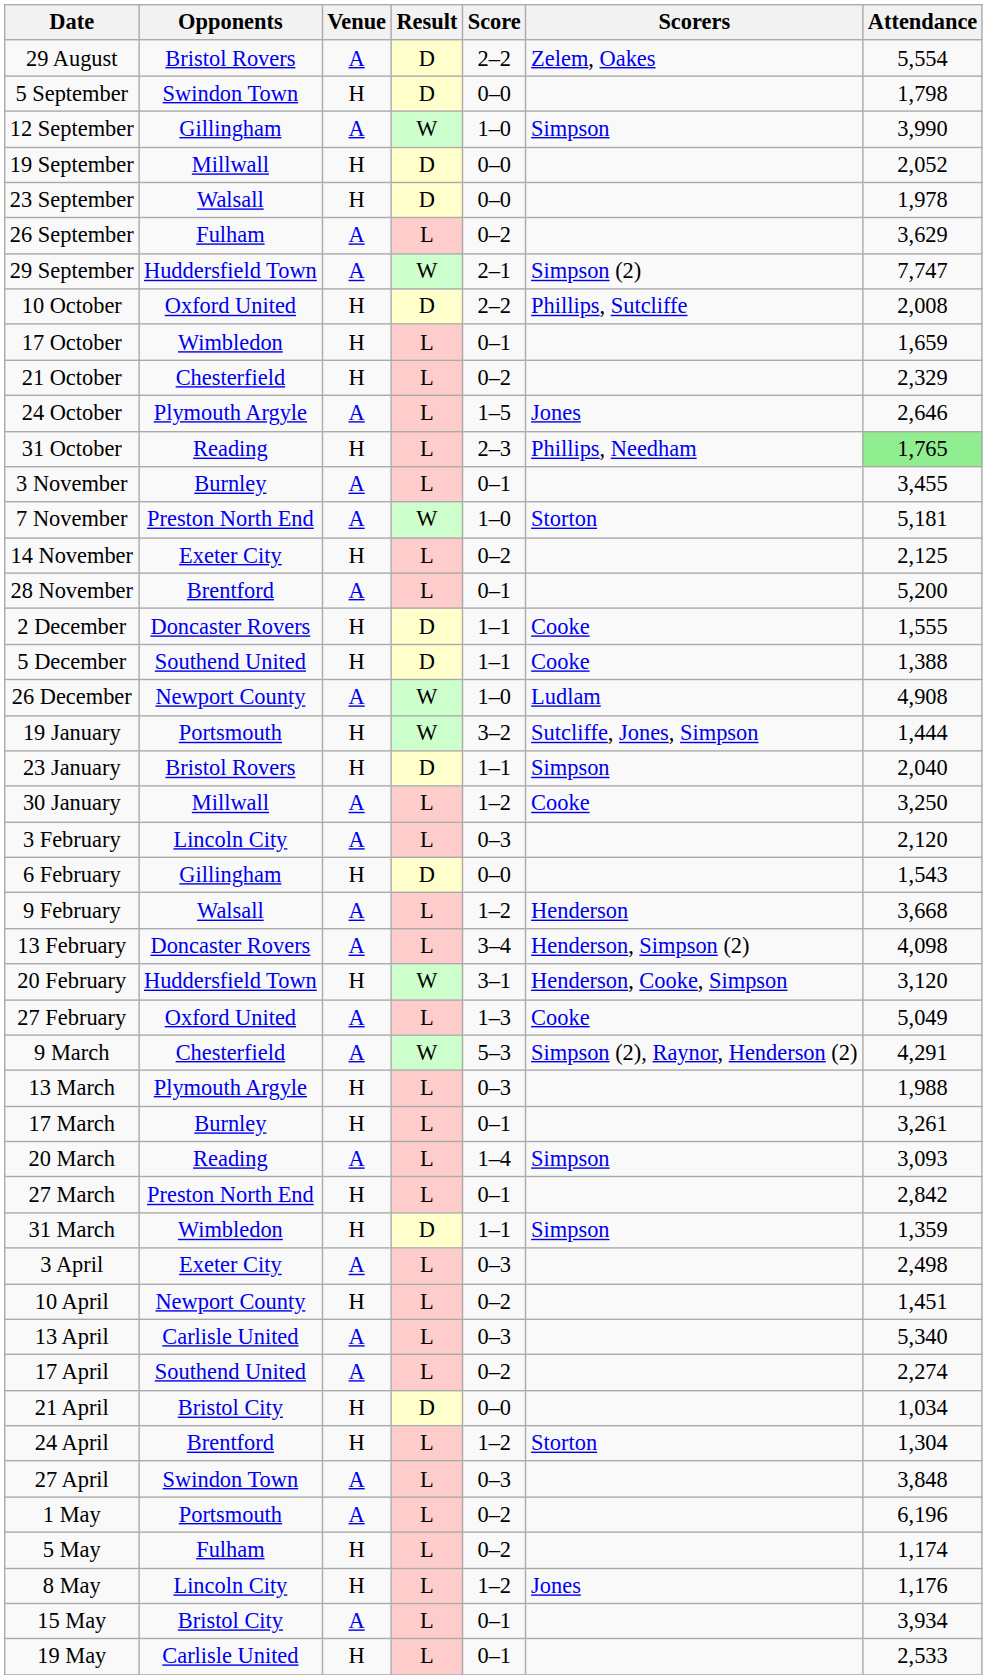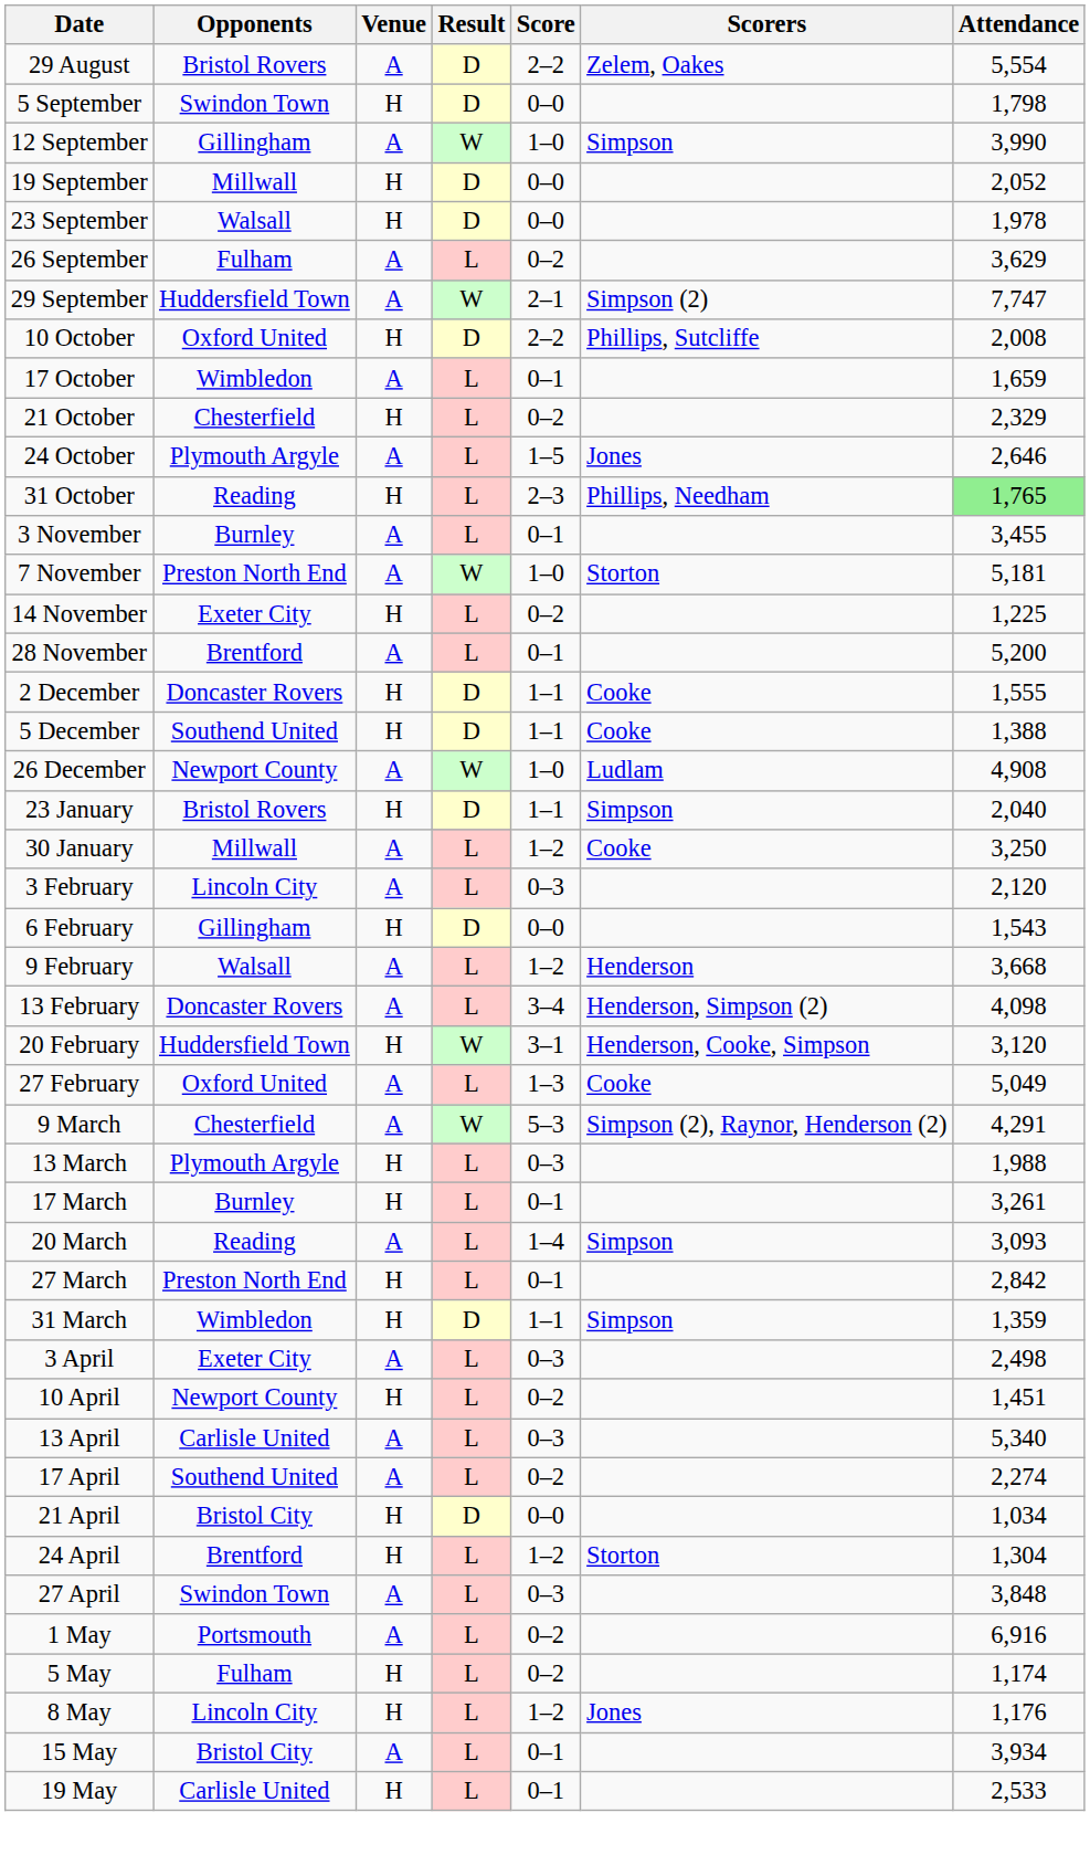17 October | Venue: H -> A
14 November | Attendance: 2,125 -> 1,225
- row: 19 January | Portsmouth | H | W | 3–2 | Sutcliffe, Jones, Simpson | 1,444
1 May | Attendance: 6,196 -> 6,916
